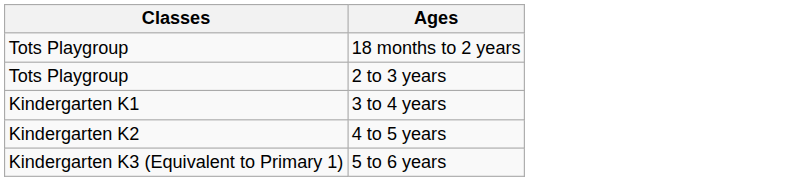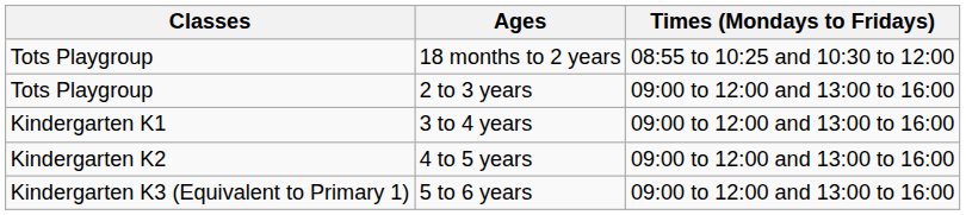+ column: Times (Mondays to Fridays) | 08:55 to 10:25 and 10:30 to 12:00 | 09:00 to 12:00 and 13:00 to 16:00 | 09:00 to 12:00 and 13:00 to 16:00 | 09:00 to 12:00 and 13:00 to 16:00 | 09:00 to 12:00 and 13:00 to 16:00
